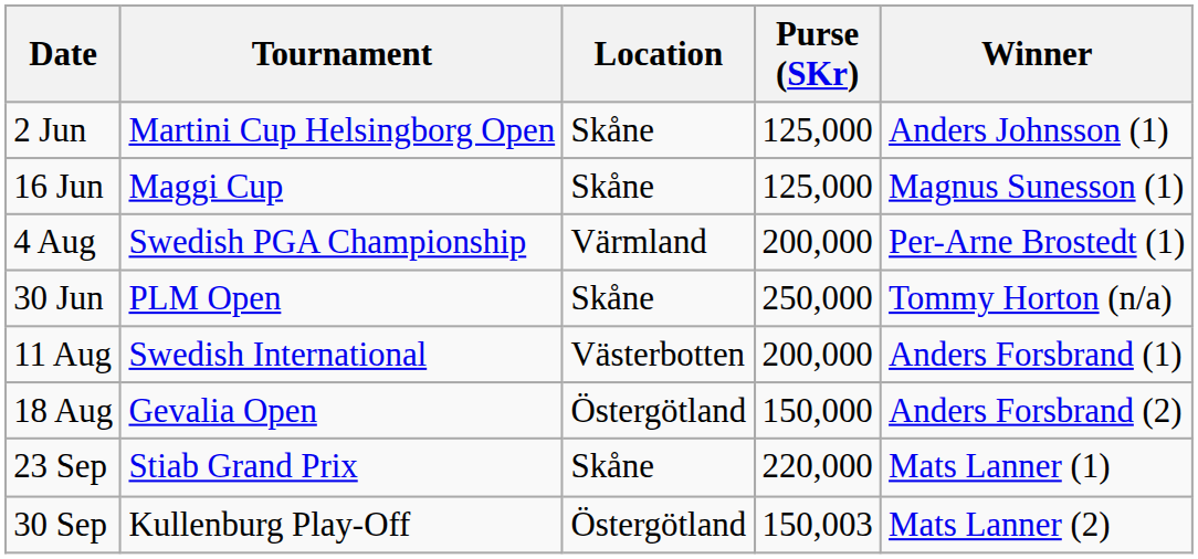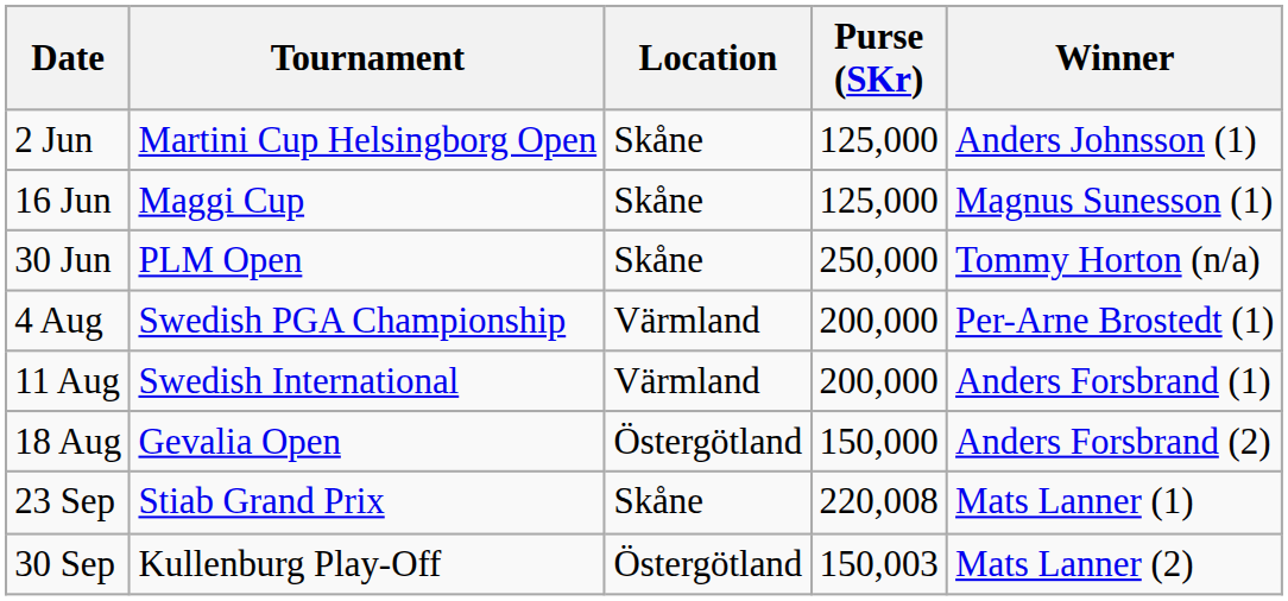rows swapped: 30 Jun <-> 4 Aug
11 Aug | Location: Västerbotten -> Värmland
23 Sep | Purse (SKr): 220,000 -> 220,008
